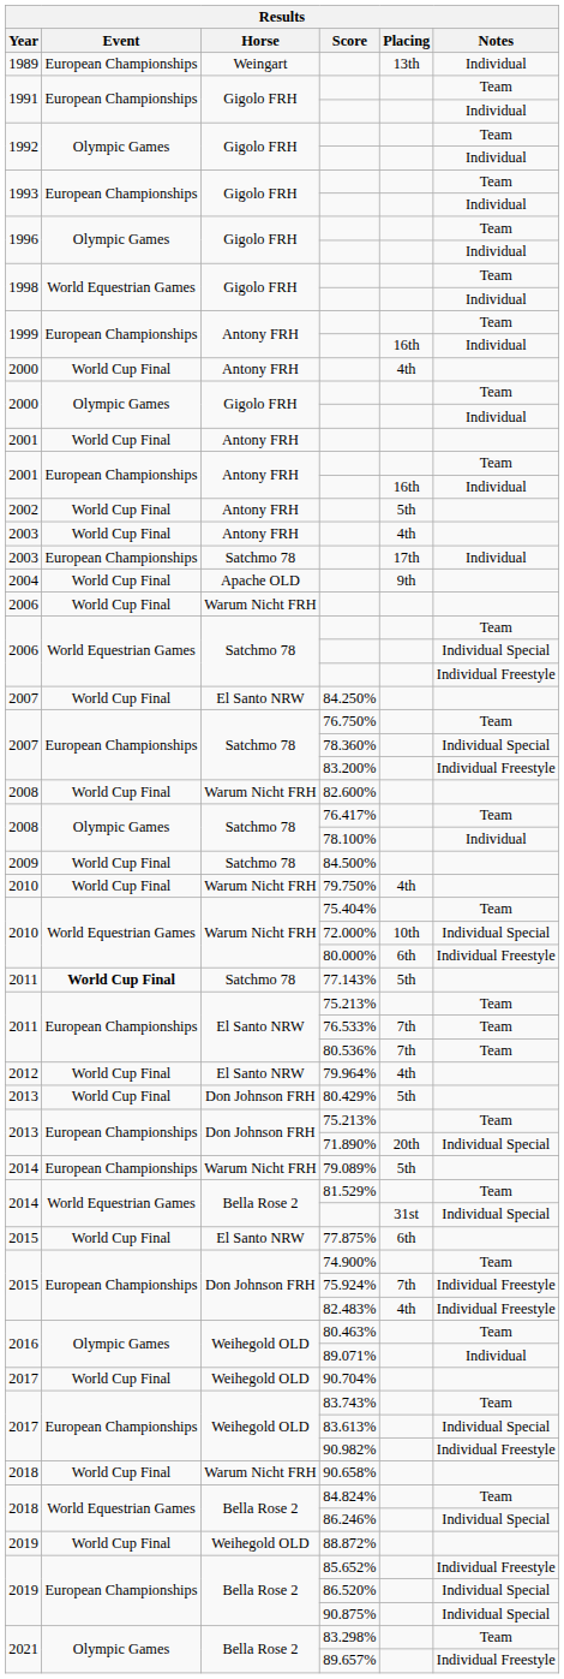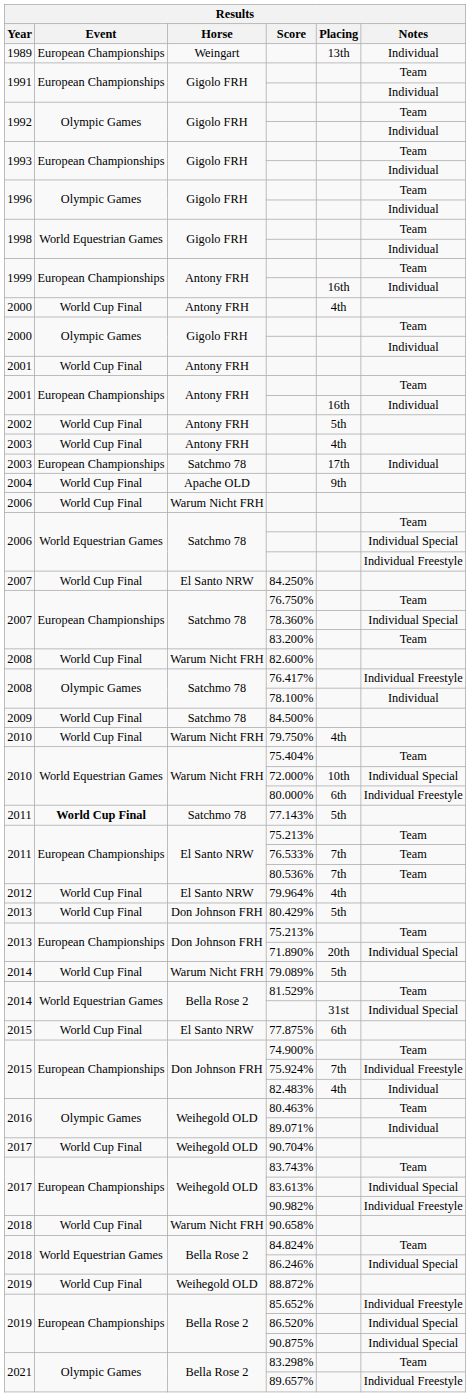83.200% | Notes: Individual Freestyle -> Team
76.417% | Notes: Team -> Individual Freestyle
79.089% | Event: European Championships -> World Cup Final
82.483% | Notes: Individual Freestyle -> Individual
